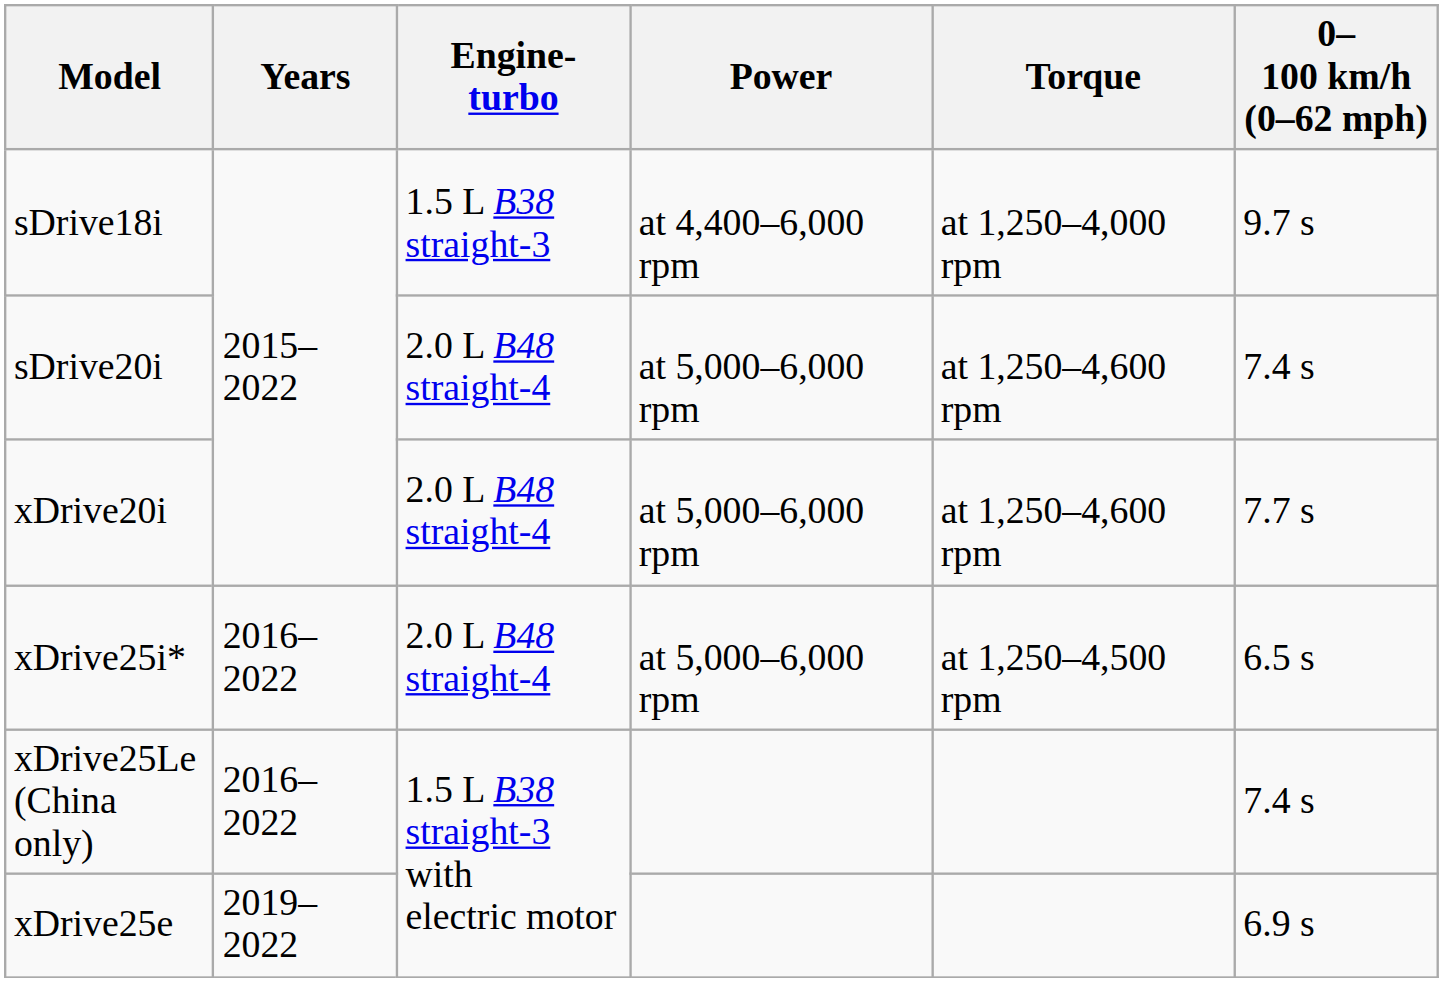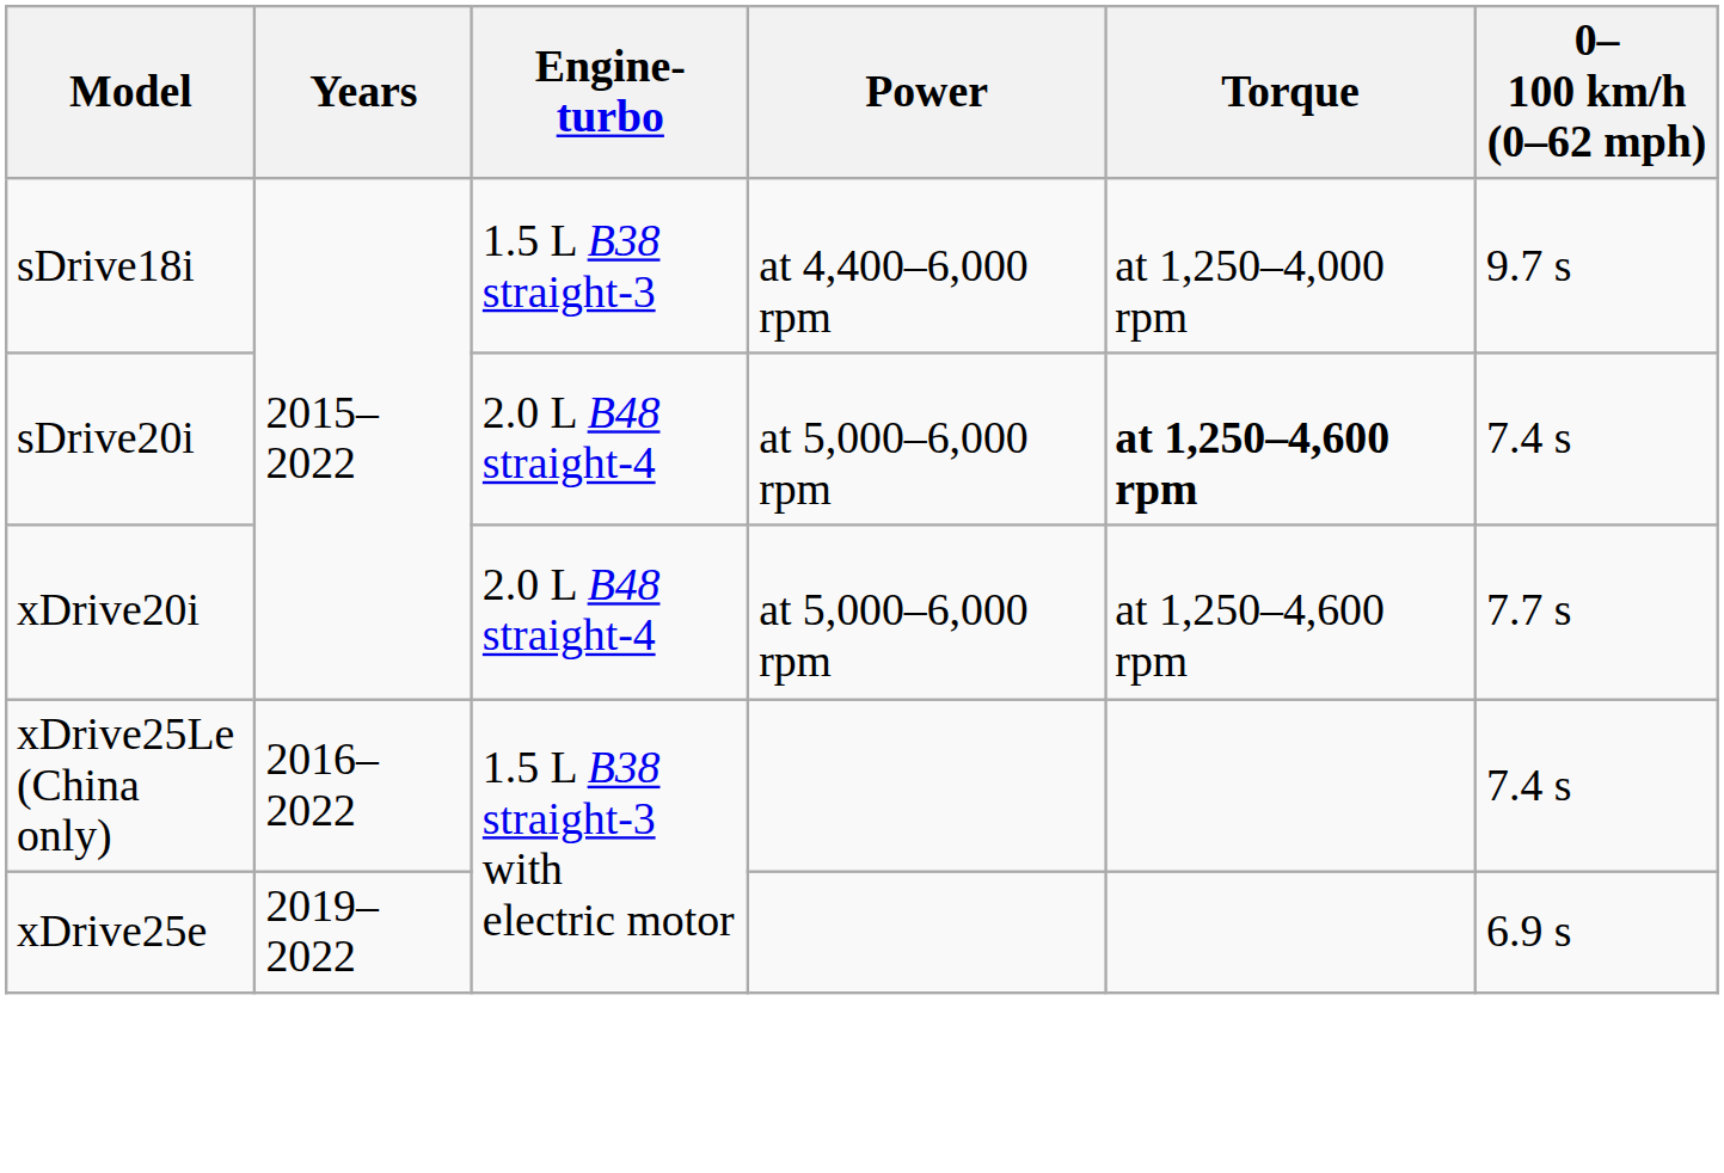sDrive20i | Torque: normal -> bold
- row: xDrive25i* | 2016–2022 | 2.0 L B48 straight-4 | at 5,000–6,000 rpm | at 1,250–4,500 rpm | 6.5 s
